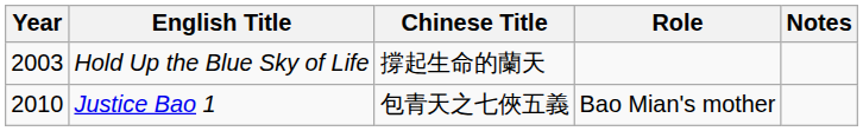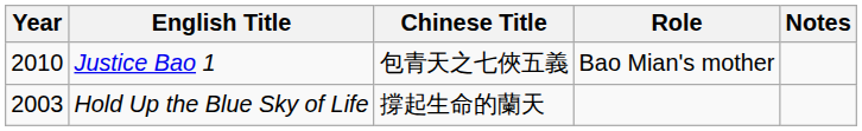rows swapped: Hold Up the Blue Sky of Life <-> Justice Bao 1
